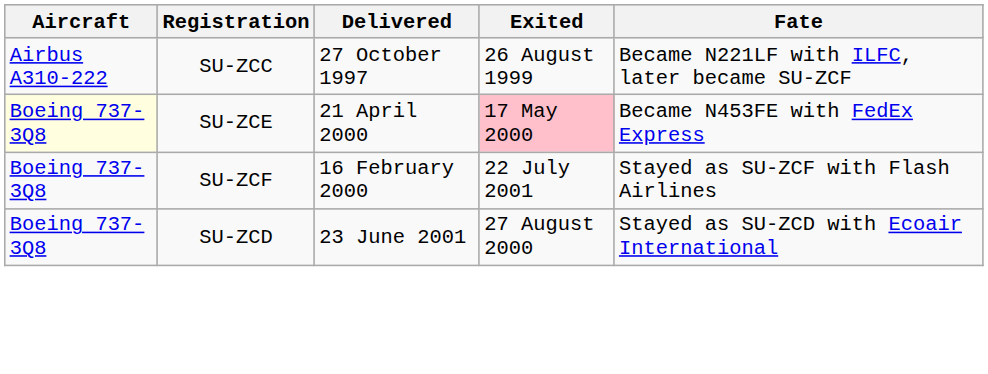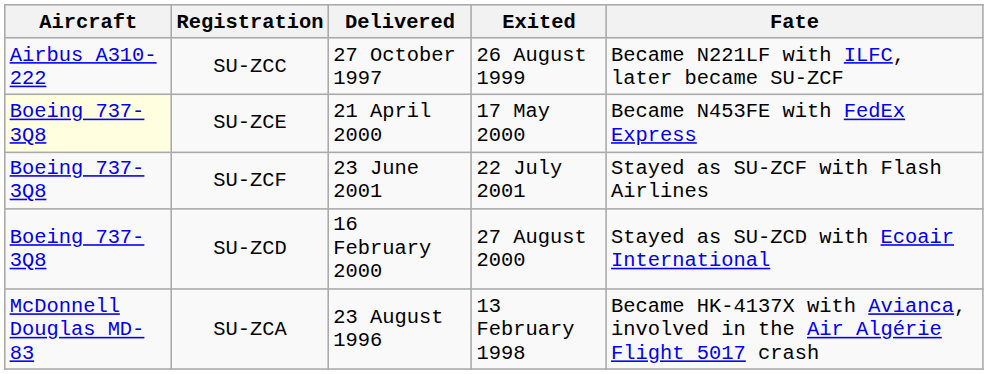SU-ZCE | Exited: pink background -> no background
SU-ZCF | Delivered: 16 February 2000 -> 23 June 2001
SU-ZCD | Delivered: 23 June 2001 -> 16 February 2000
+ row: McDonnell Douglas MD-83 | SU-ZCA | 23 August 1996 | 13 February 1998 | Became HK-4137X with Avianca, involved in the Air Algérie Flight 5017 crash
